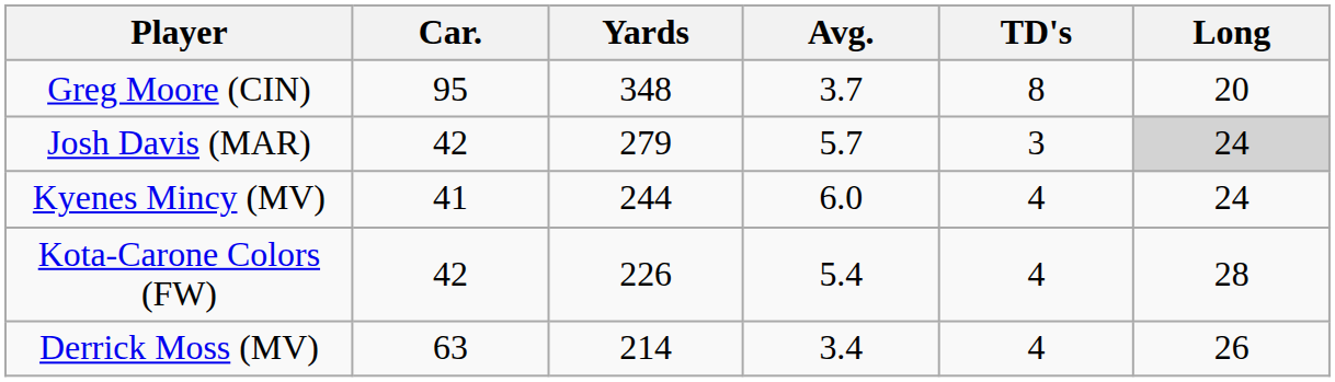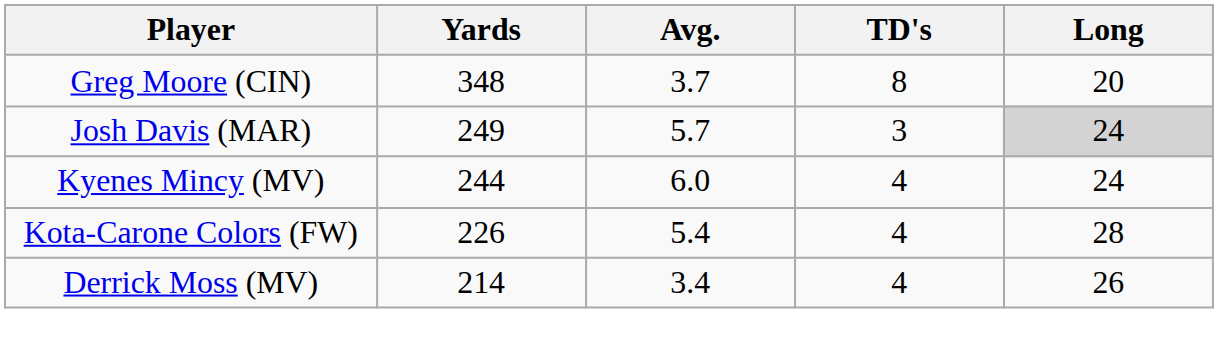- column: Car. | 95 | 42 | 41 | 42 | 63
Josh Davis (MAR) | Yards: 279 -> 249
